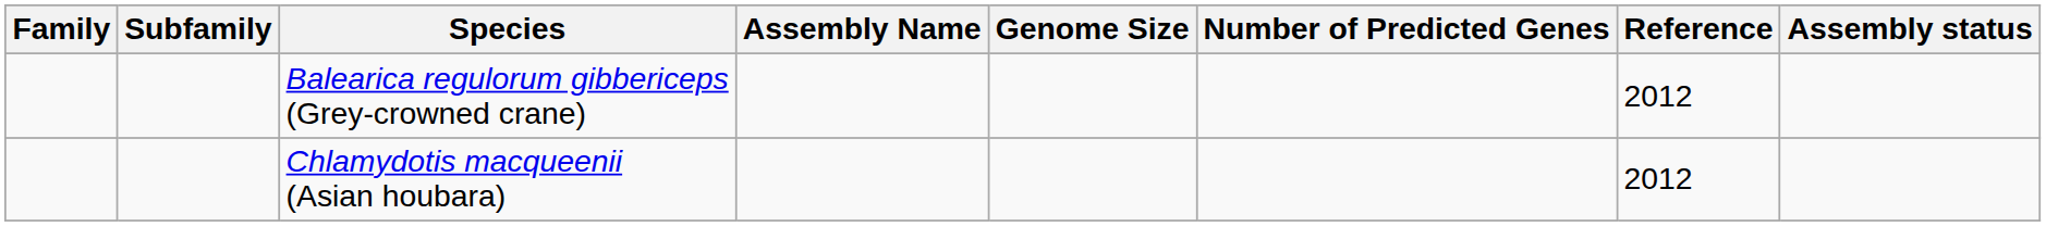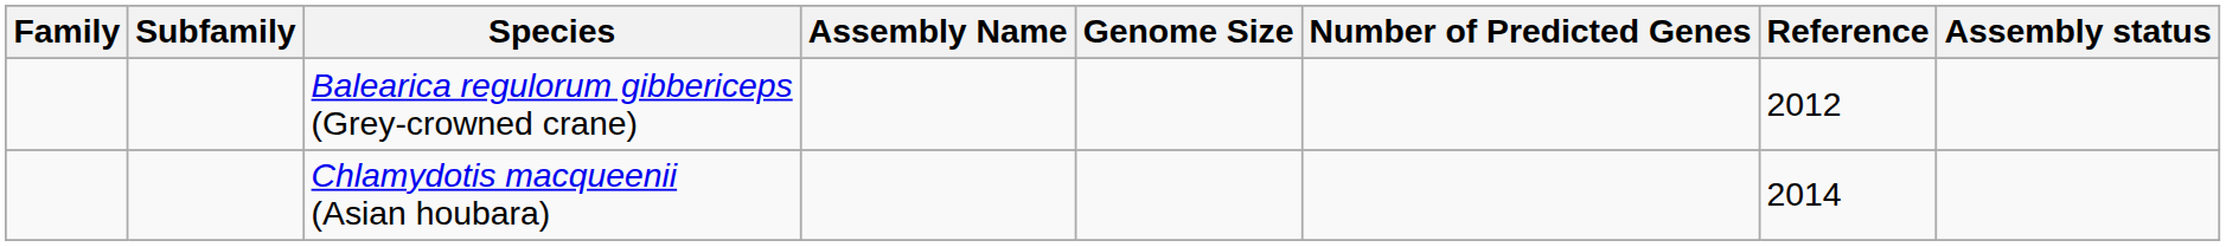Chlamydotis macqueenii (Asian houbara) | Reference: 2012 -> 2014
